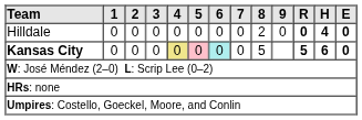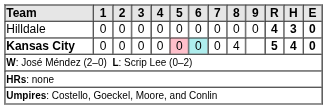Hilldale | 8: 2 -> 0
Hilldale | R: 0 -> 4
Hilldale | H: 4 -> 3
Kansas City | 4: khaki background -> no background
Kansas City | 8: 5 -> 4
Kansas City | H: 6 -> 4
